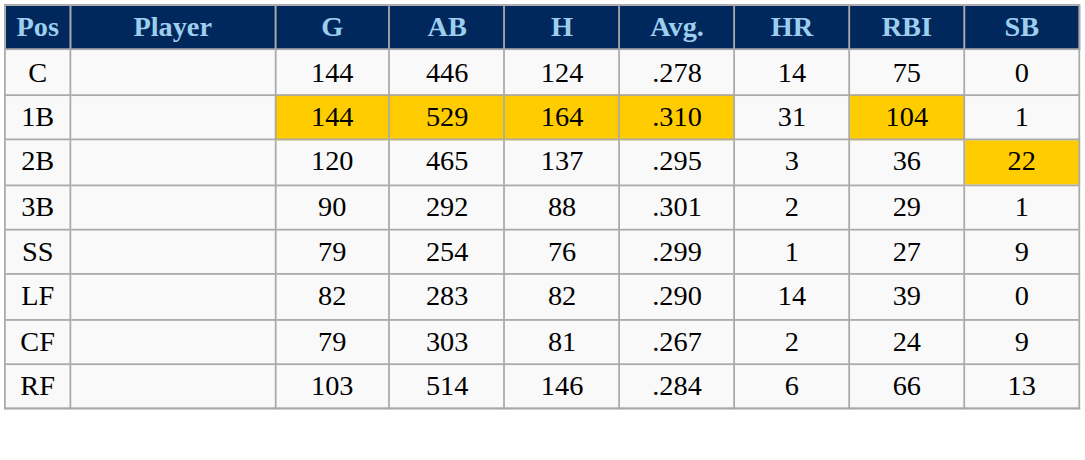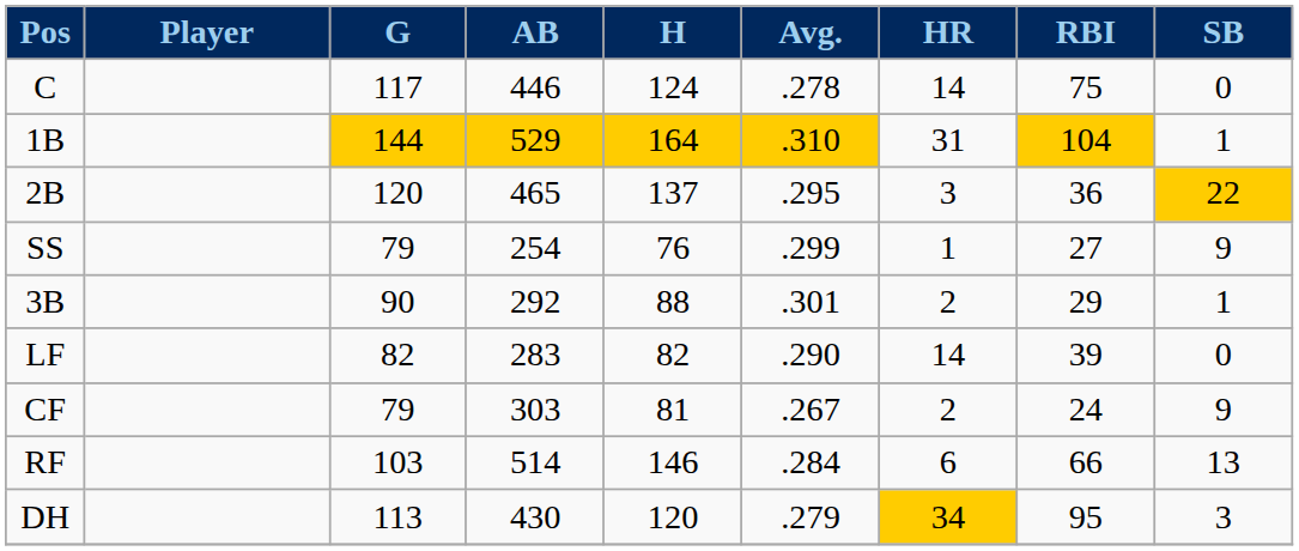C | G: 144 -> 117
rows swapped: 3B <-> SS
+ row: DH | 113 | 430 | 120 | .279 | 34 | 95 | 3
